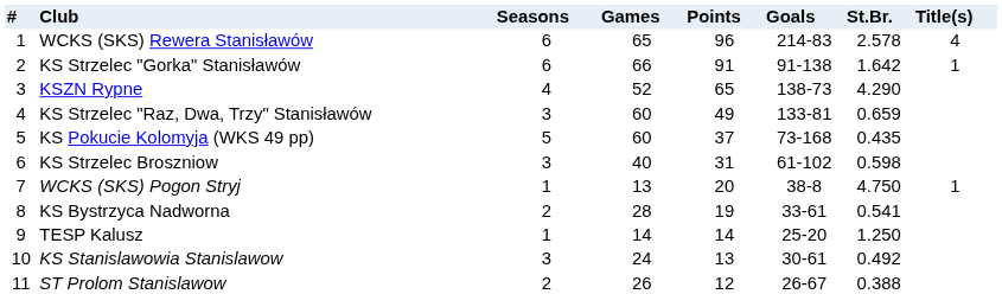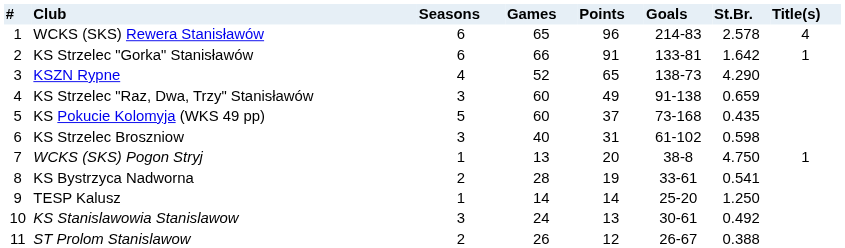KS Strzelec "Gorka" Stanisławów | column 6: 91-138 -> 133-81
KS Strzelec "Raz, Dwa, Trzy" Stanisławów | column 6: 133-81 -> 91-138
